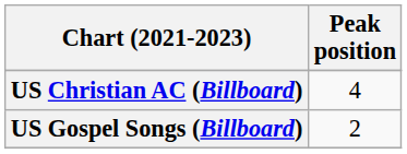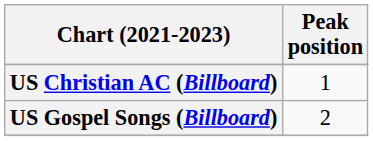US Christian AC (Billboard) | Peak position: 4 -> 1
